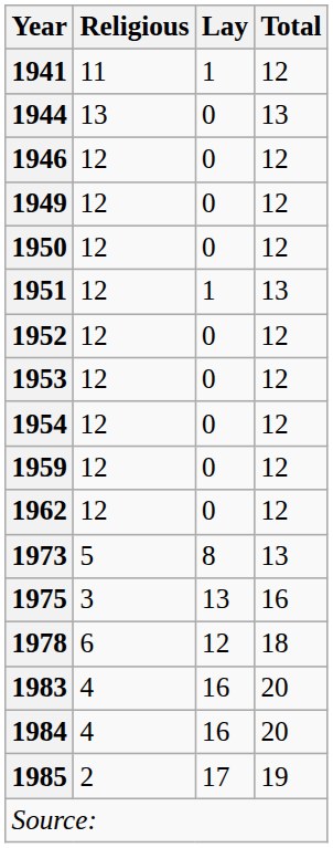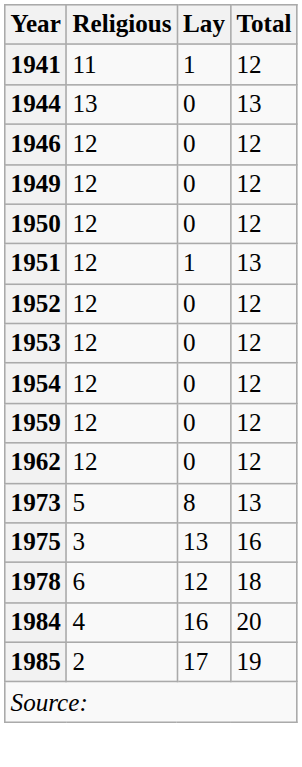- row: 1983 | 4 | 16 | 20
